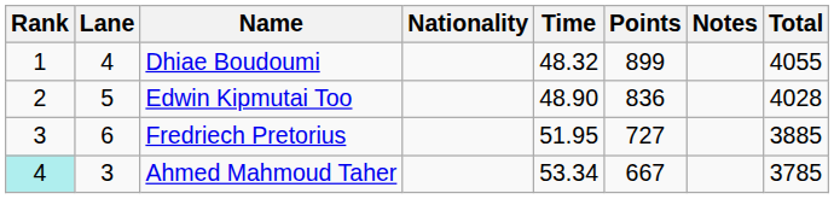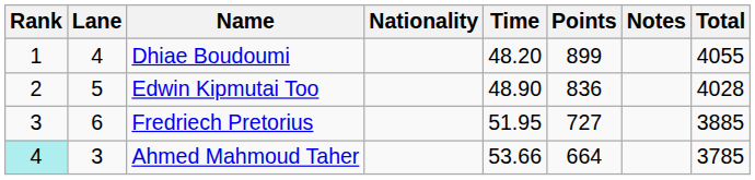Dhiae Boudoumi | Time: 48.32 -> 48.20
Ahmed Mahmoud Taher | Time: 53.34 -> 53.66
Ahmed Mahmoud Taher | Points: 667 -> 664
